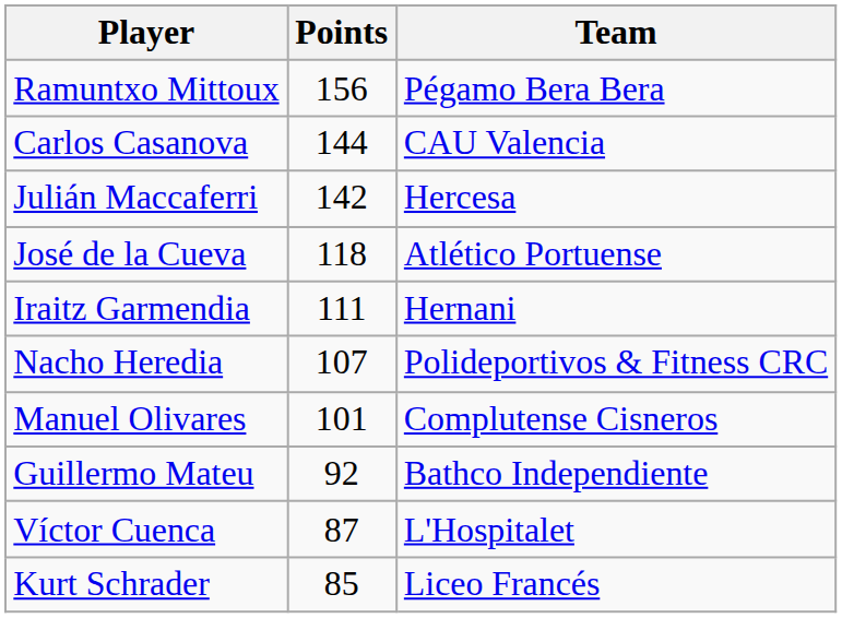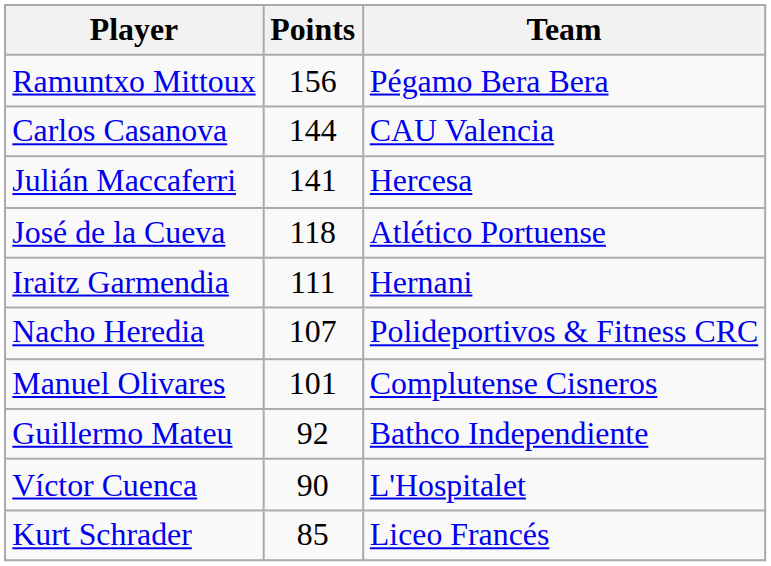Julián Maccaferri | Points: 142 -> 141
Víctor Cuenca | Points: 87 -> 90
